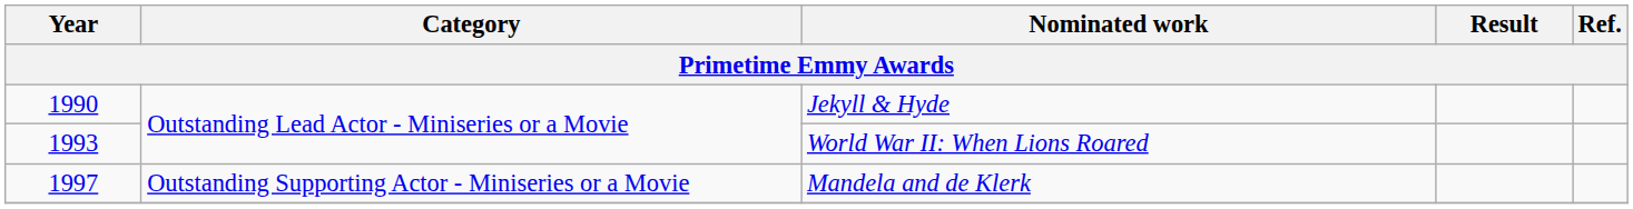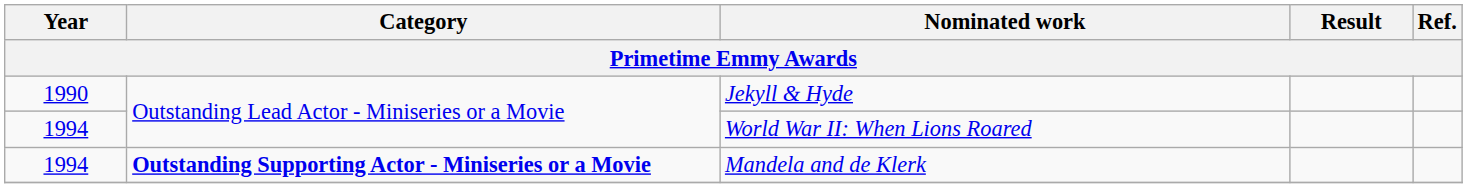World War II: When Lions Roared | Year: 1993 -> 1994
Mandela and de Klerk | Year: 1997 -> 1994
Mandela and de Klerk | Category: normal -> bold
